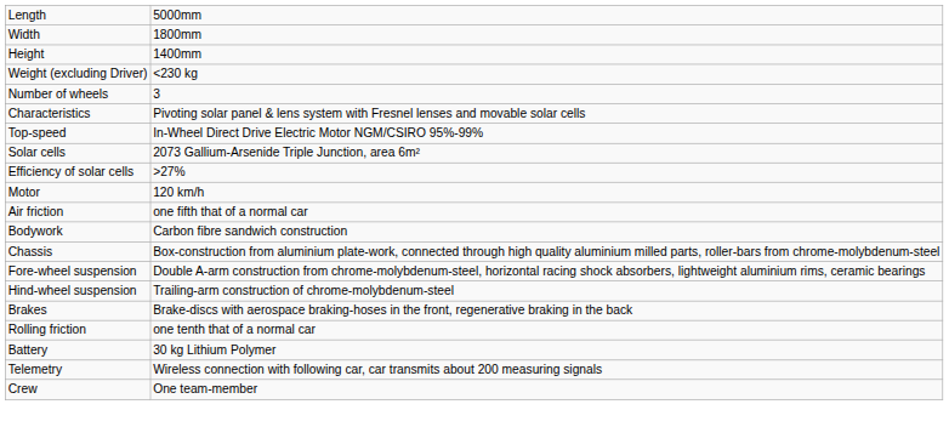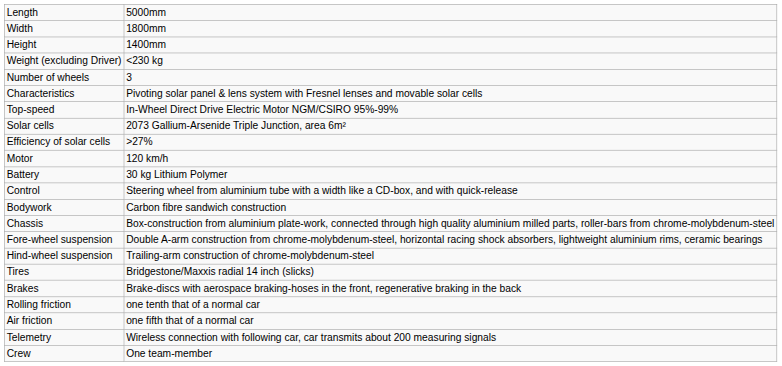rows swapped: Battery <-> Air friction
+ row: Control | Steering wheel from aluminium tube with a width like a CD-box, and with quick-release
+ row: Tires | Bridgestone/Maxxis radial 14 inch (slicks)
